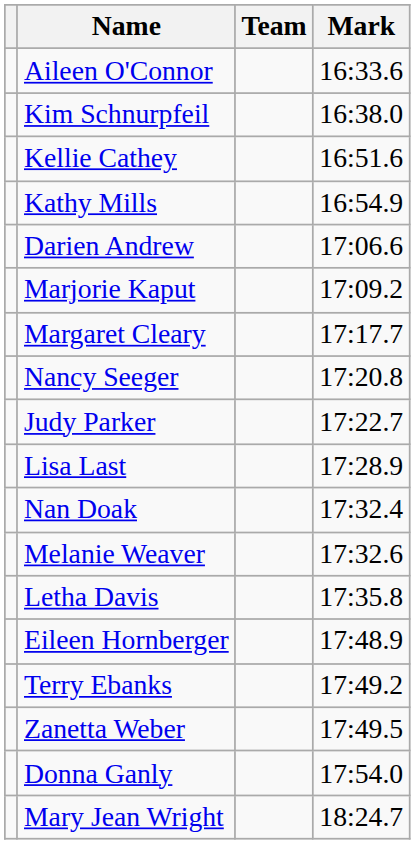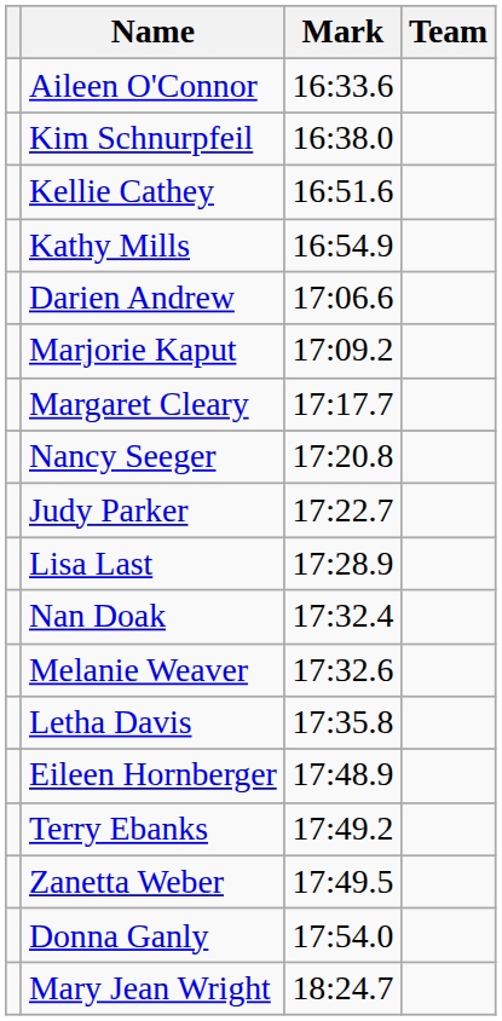columns swapped: Team <-> Mark
